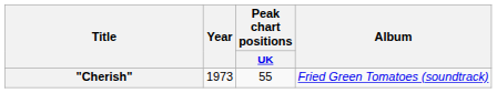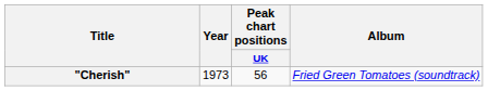"Cherish" | Peak chart positions / UK: 55 -> 56
